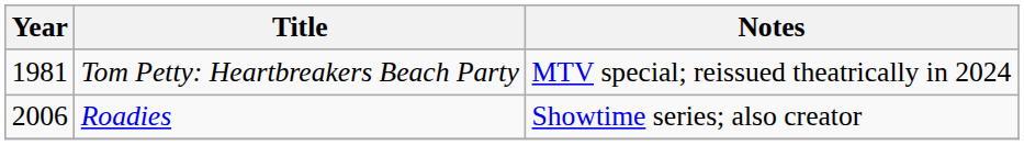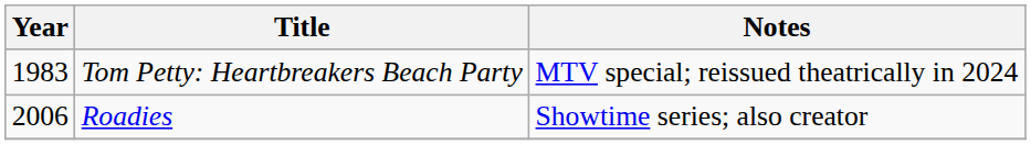Tom Petty: Heartbreakers Beach Party | Year: 1981 -> 1983
